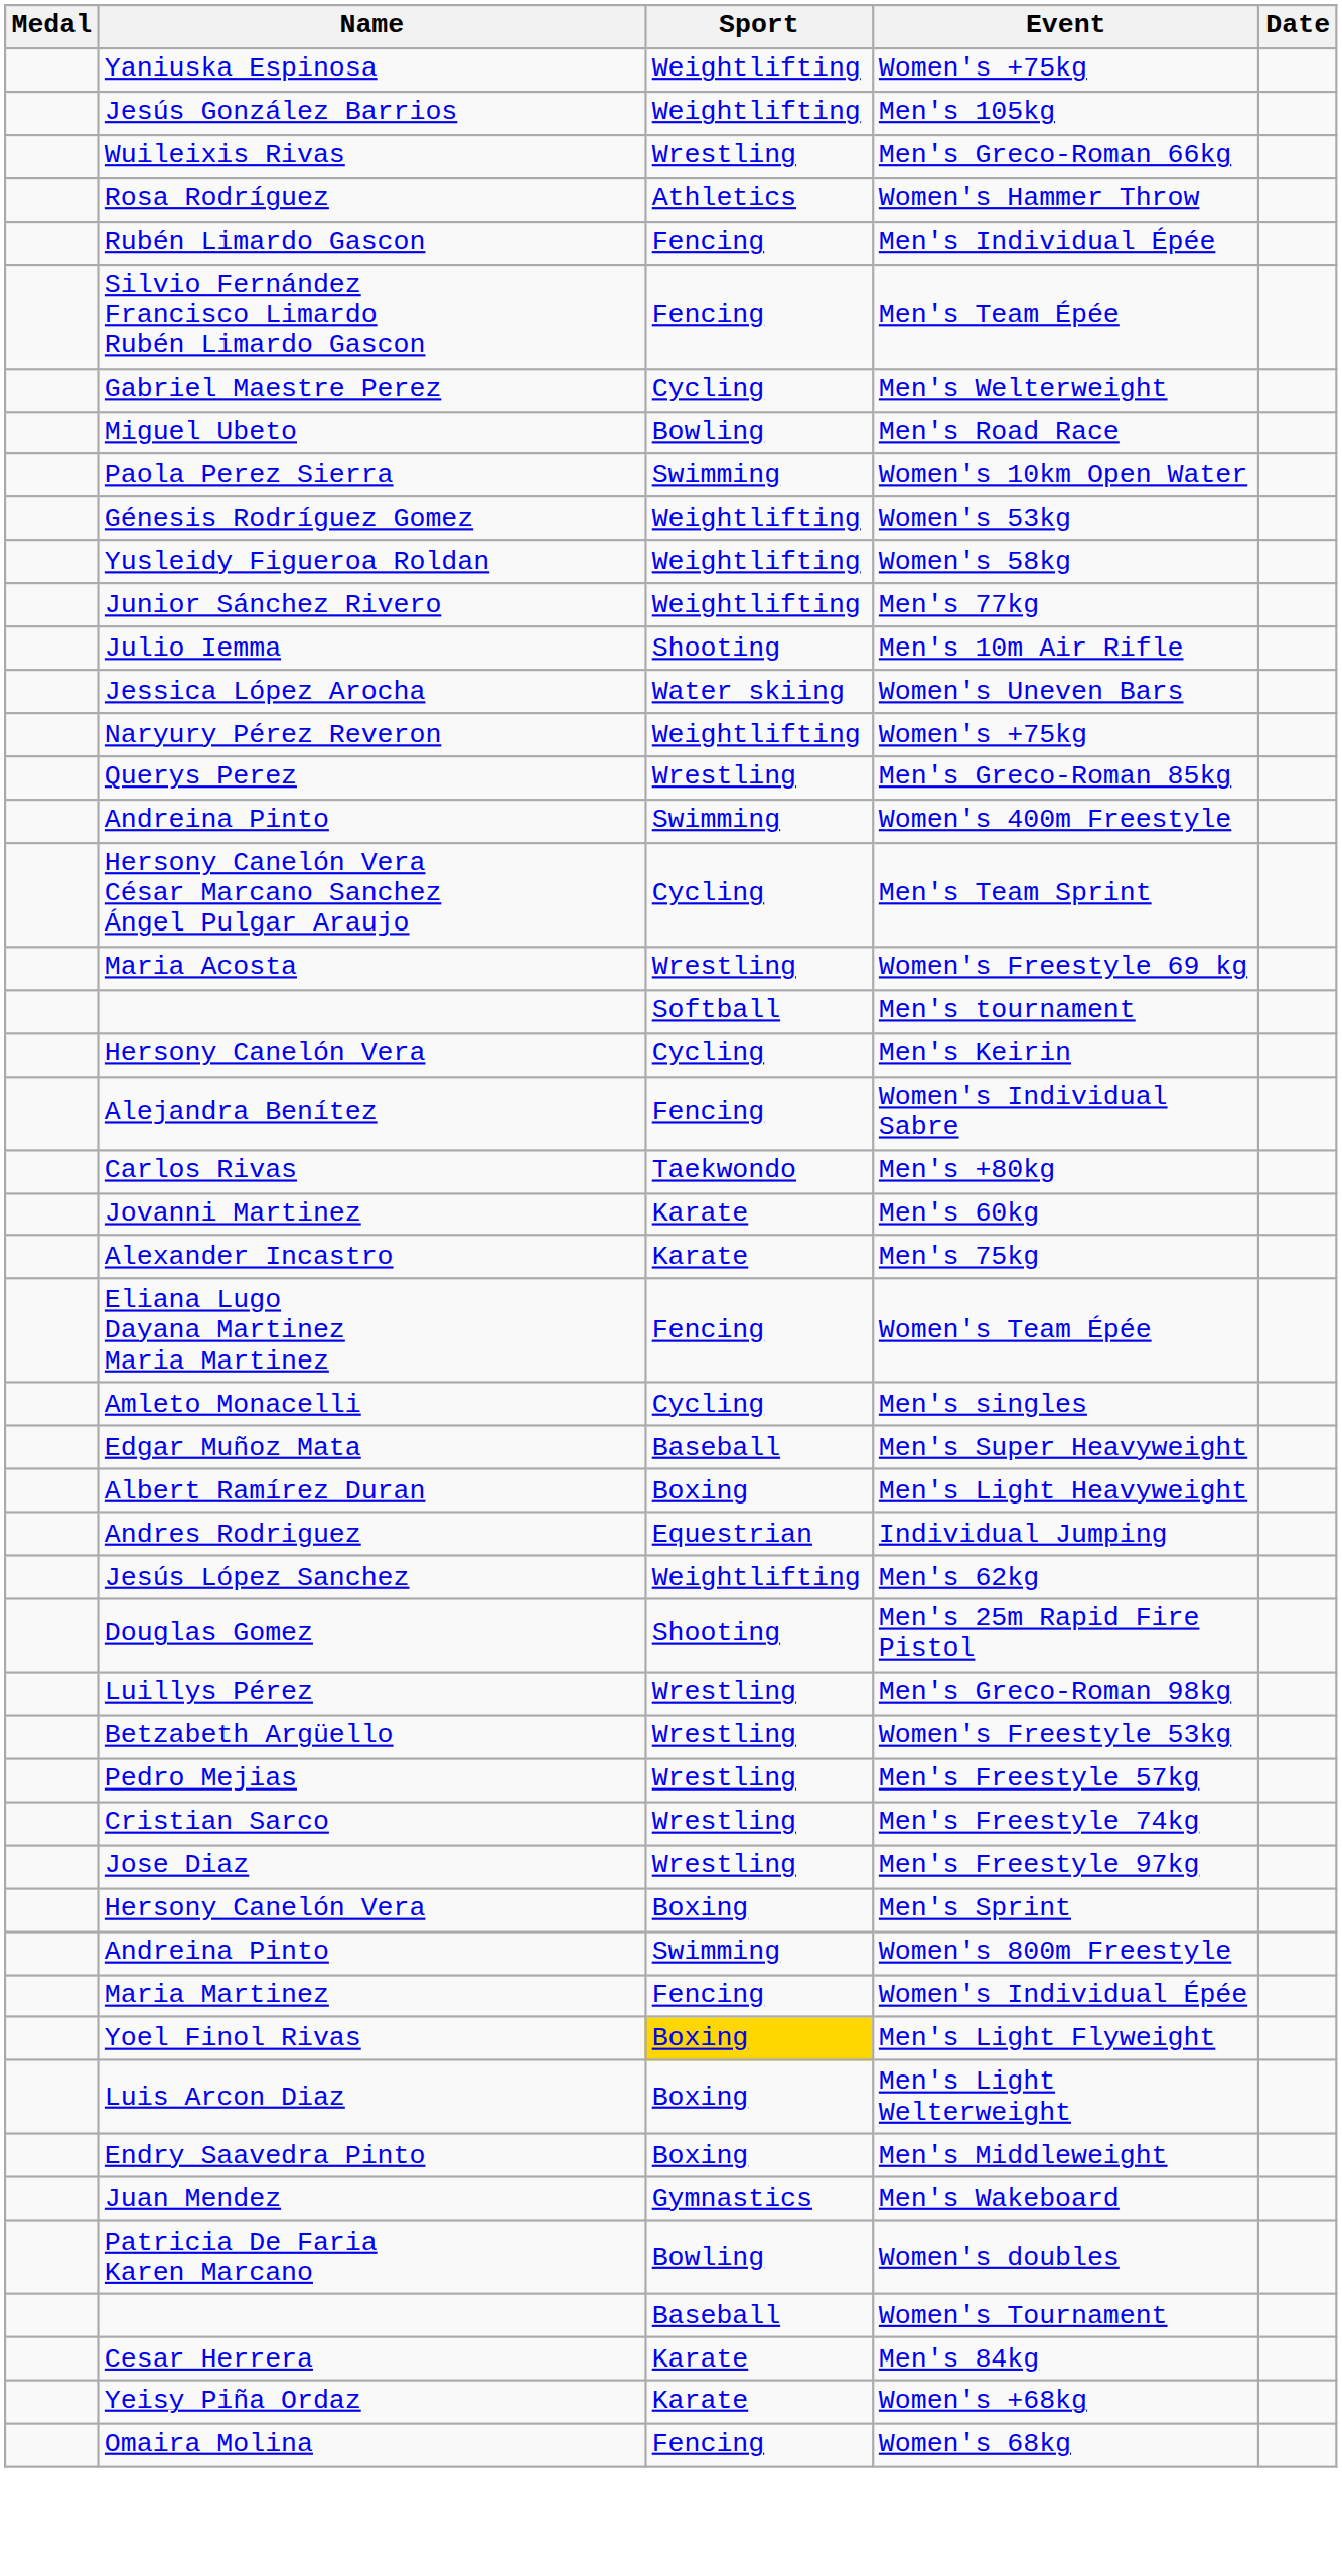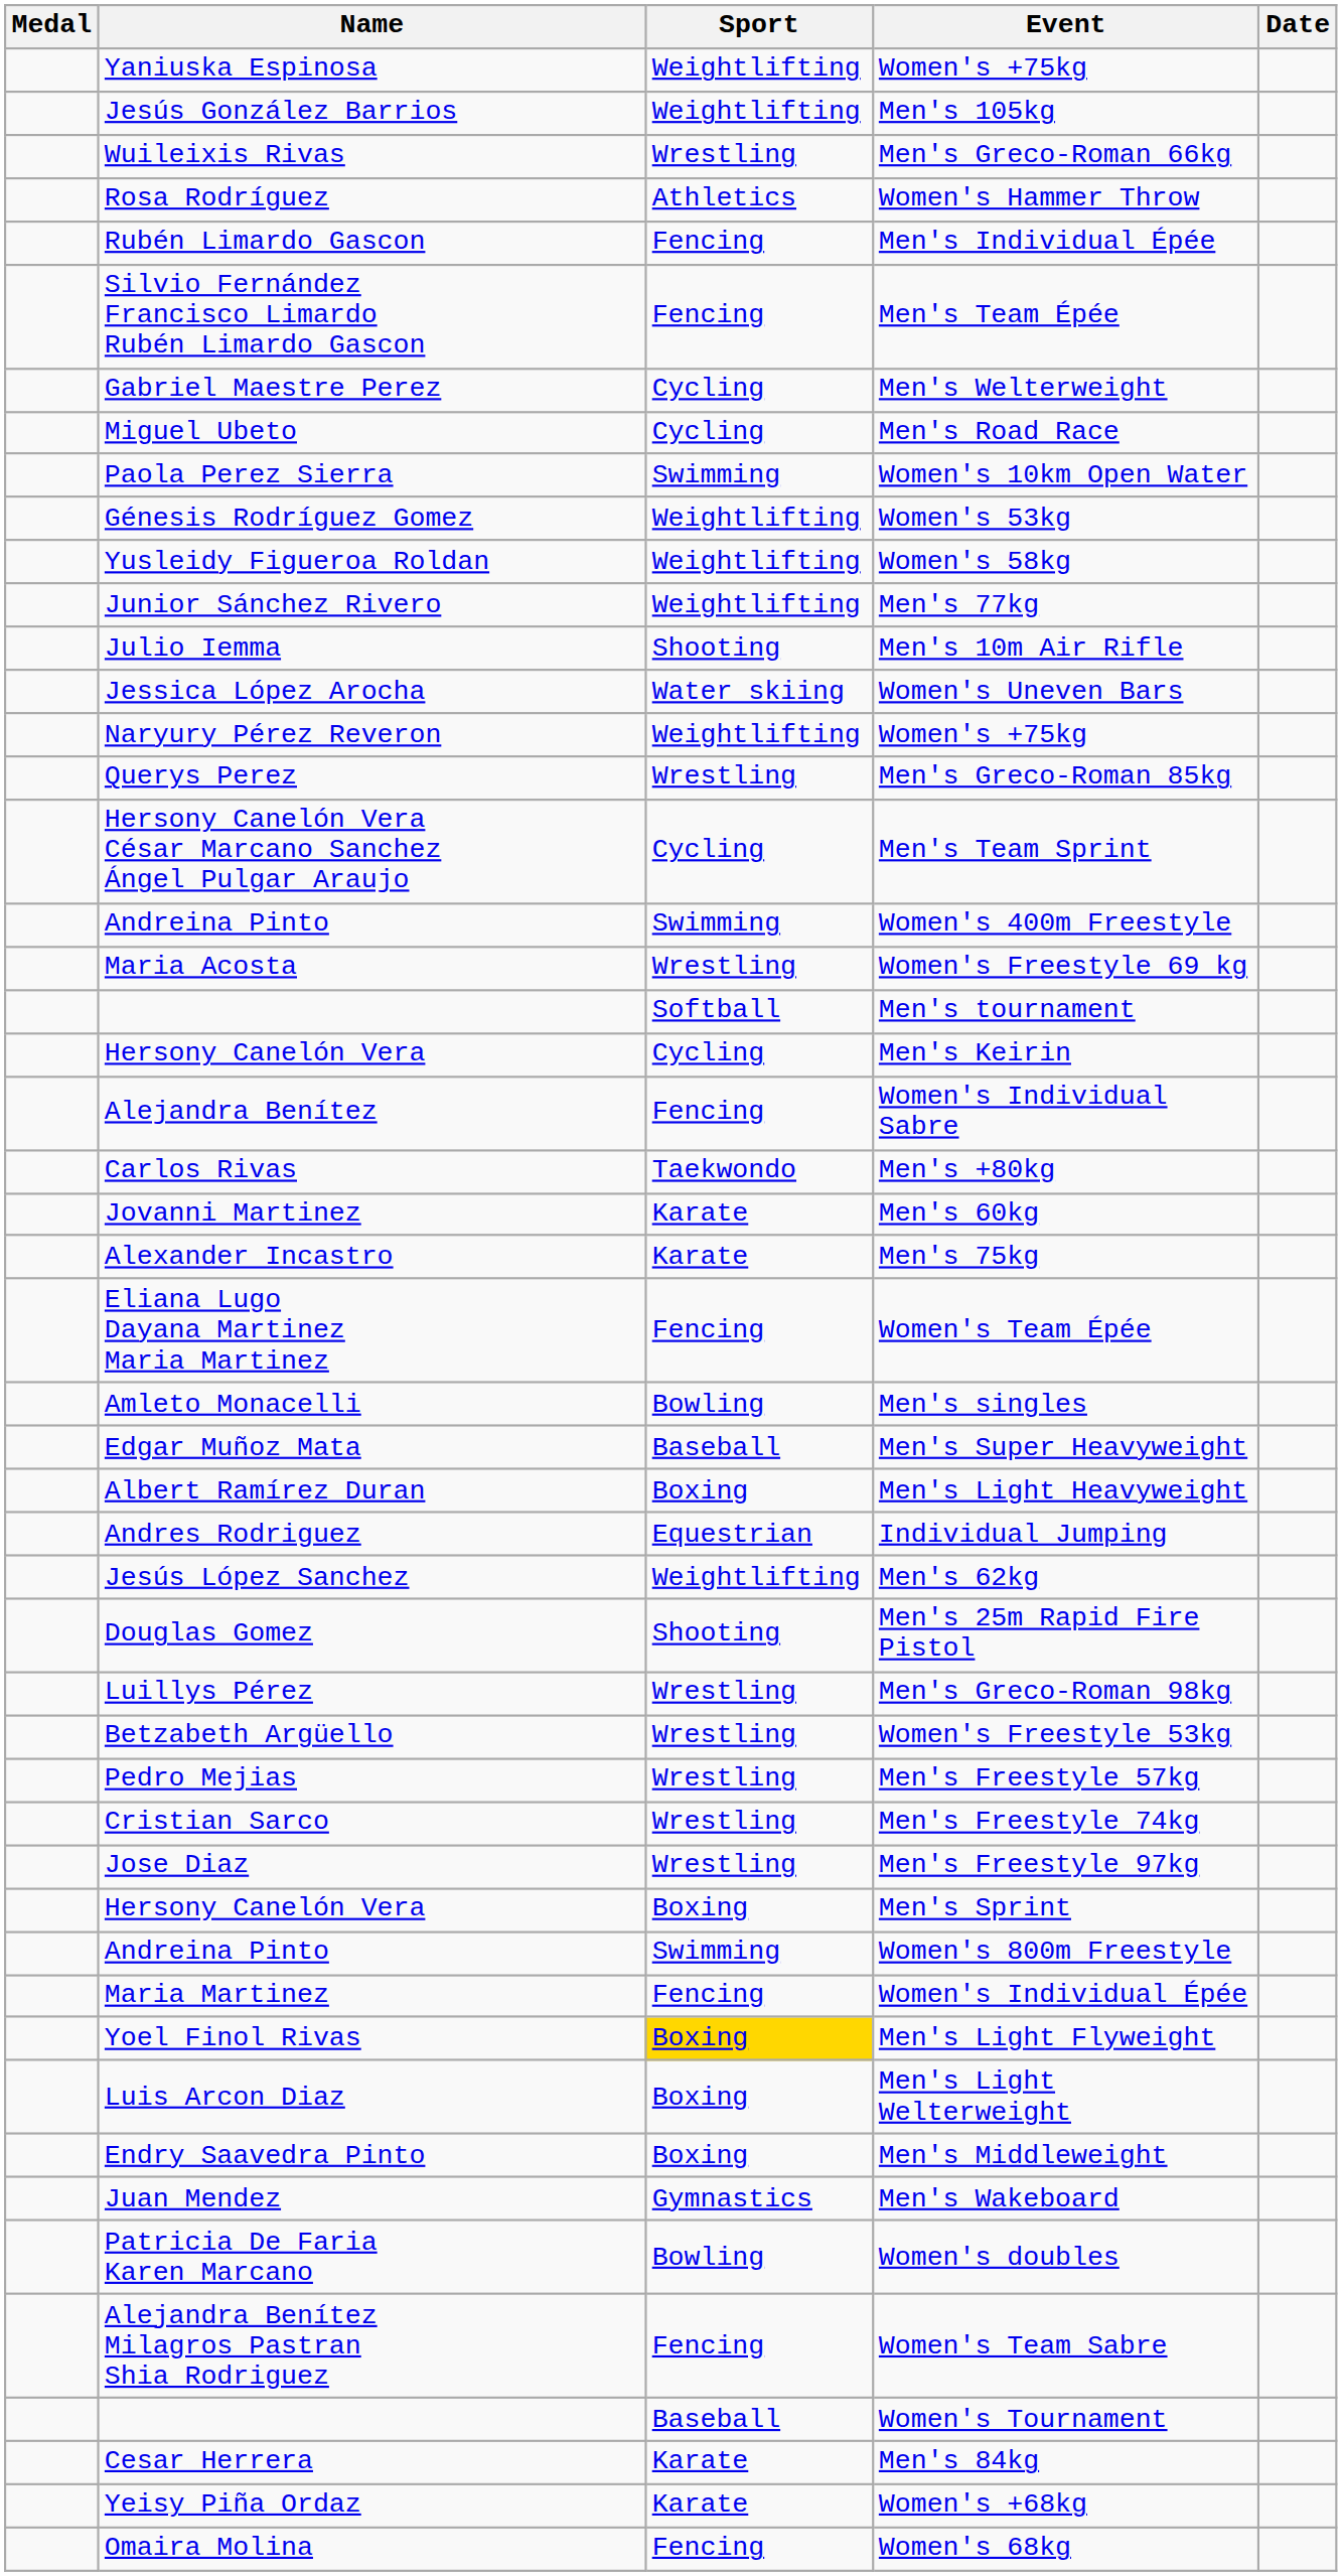Men's Road Race | Sport: Bowling -> Cycling
rows swapped: Men's Team Sprint <-> Women's 400m Freestyle
Men's singles | Sport: Cycling -> Bowling
+ row: Alejandra Benítez Milagros Pastran Shia Rodriguez | Fencing | Women's Team Sabre
